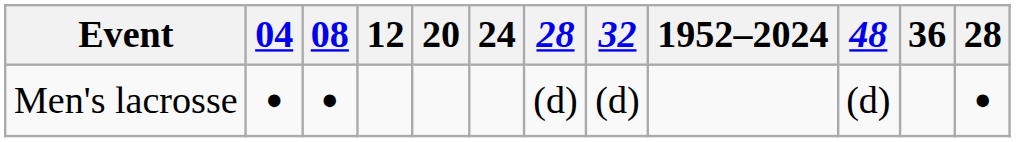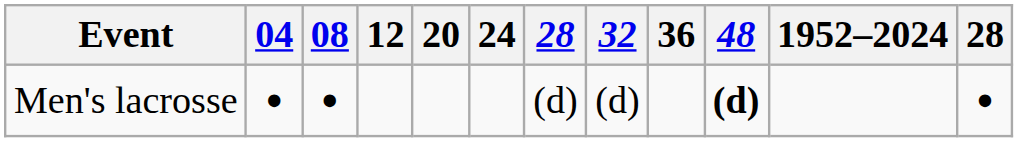columns swapped: 36 <-> 1952–2024
Men's lacrosse | 48: normal -> bold
